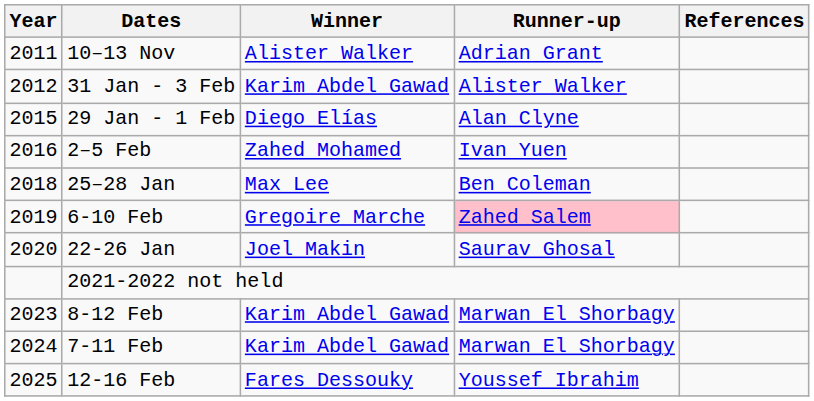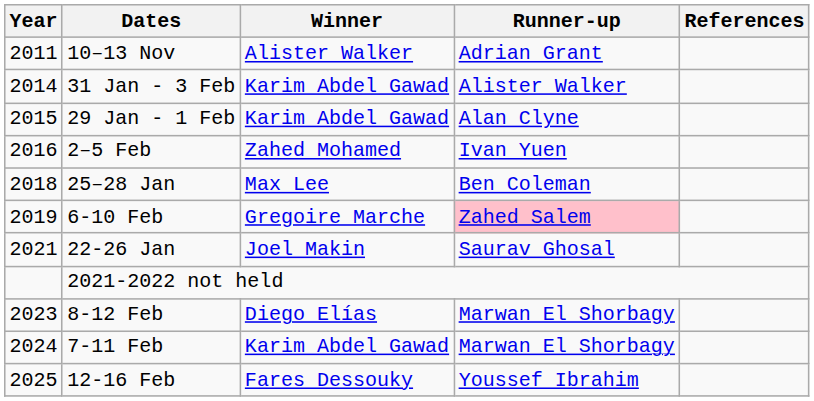31 Jan - 3 Feb | Year: 2012 -> 2014
29 Jan - 1 Feb | Winner: Diego Elías -> Karim Abdel Gawad
22-26 Jan | Year: 2020 -> 2021
8-12 Feb | Winner: Karim Abdel Gawad -> Diego Elías
